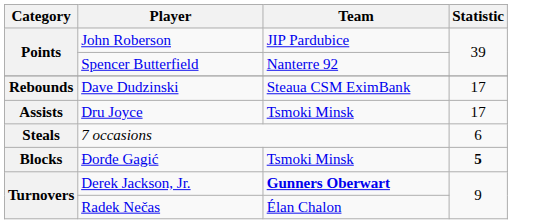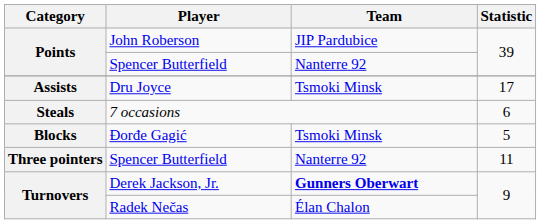- row: Rebounds | Dave Dudzinski | Steaua CSM EximBank | 17
Đorđe Gagić | Statistic: bold -> normal
+ row: Three pointers | Spencer Butterfield | Nanterre 92 | 11
